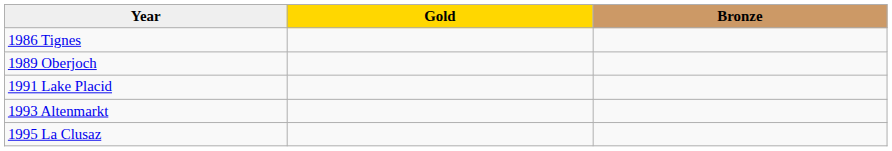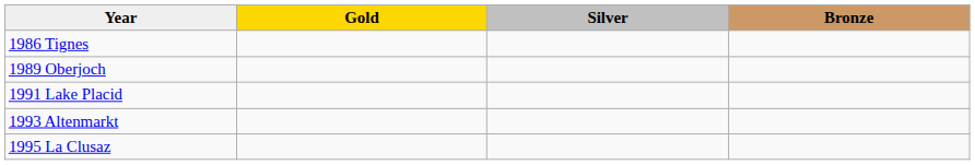+ column: Silver
